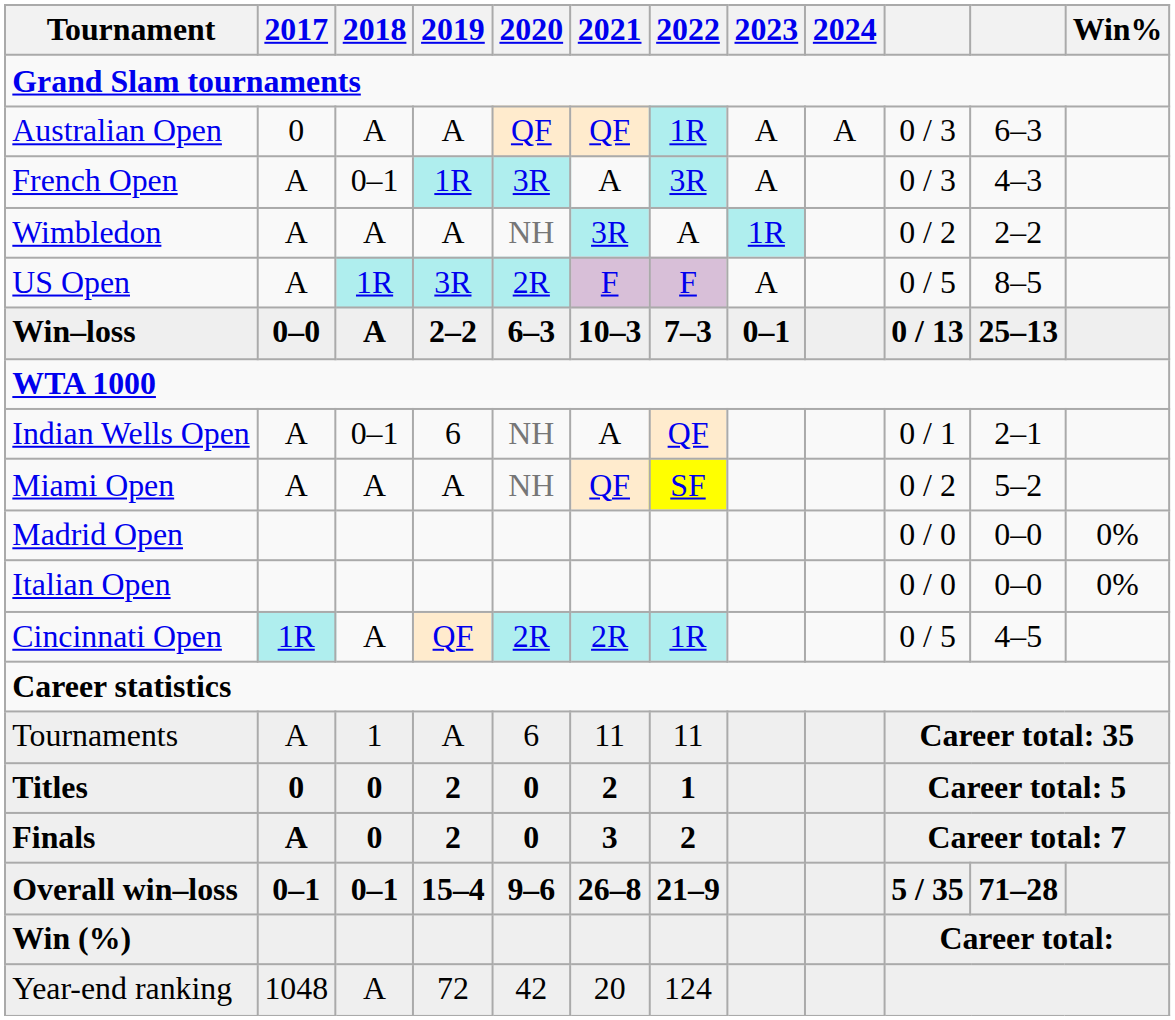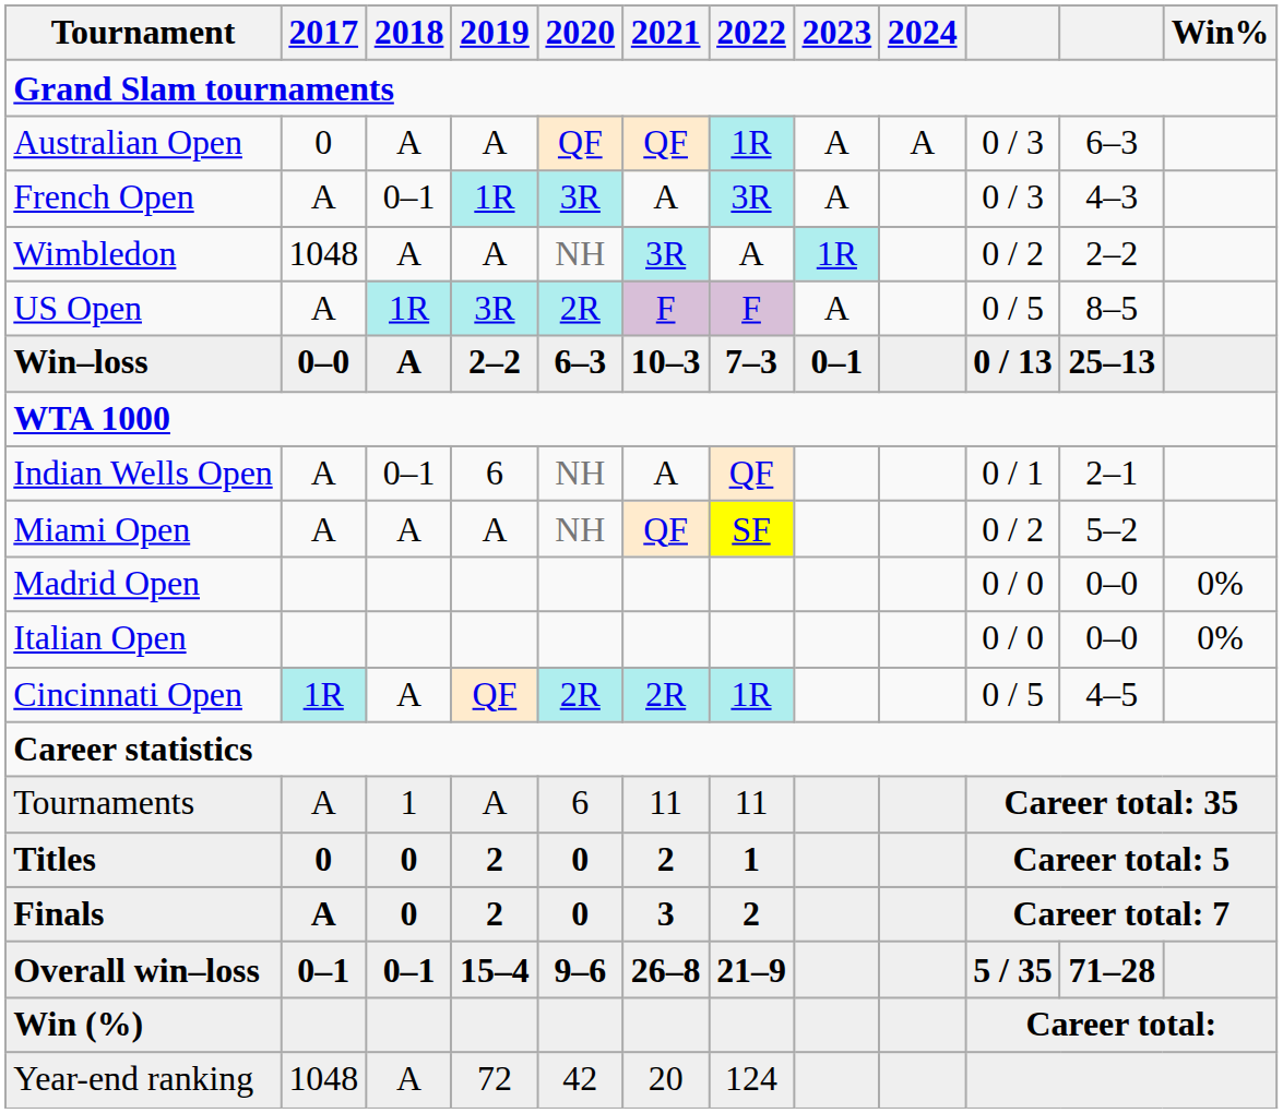Wimbledon | 2017: A -> 1048
